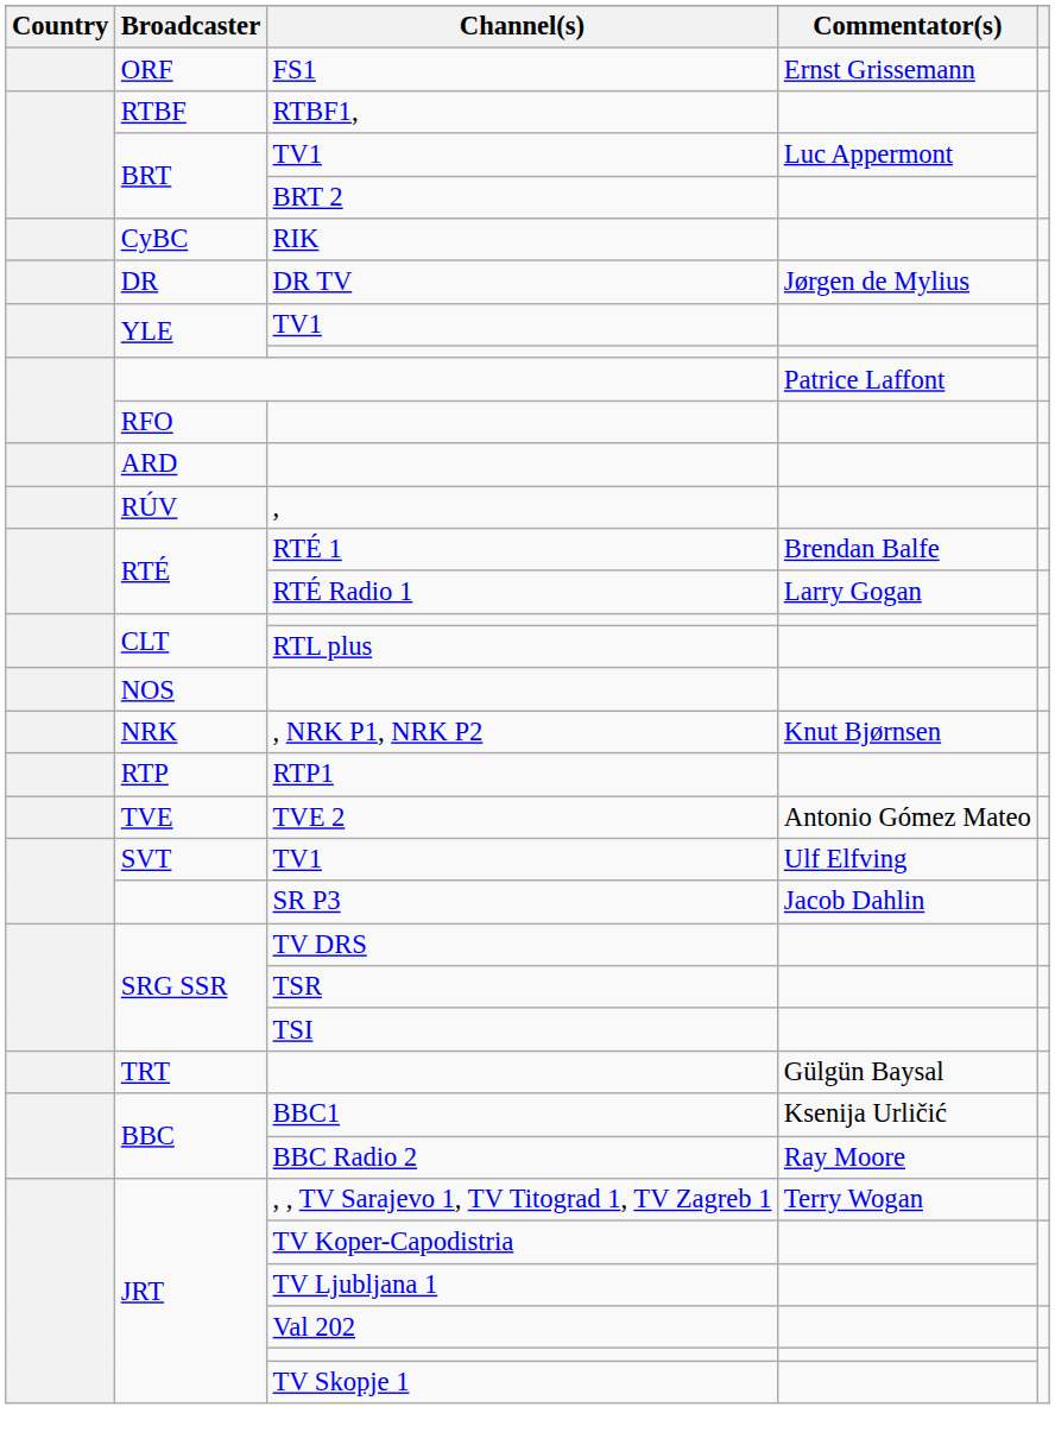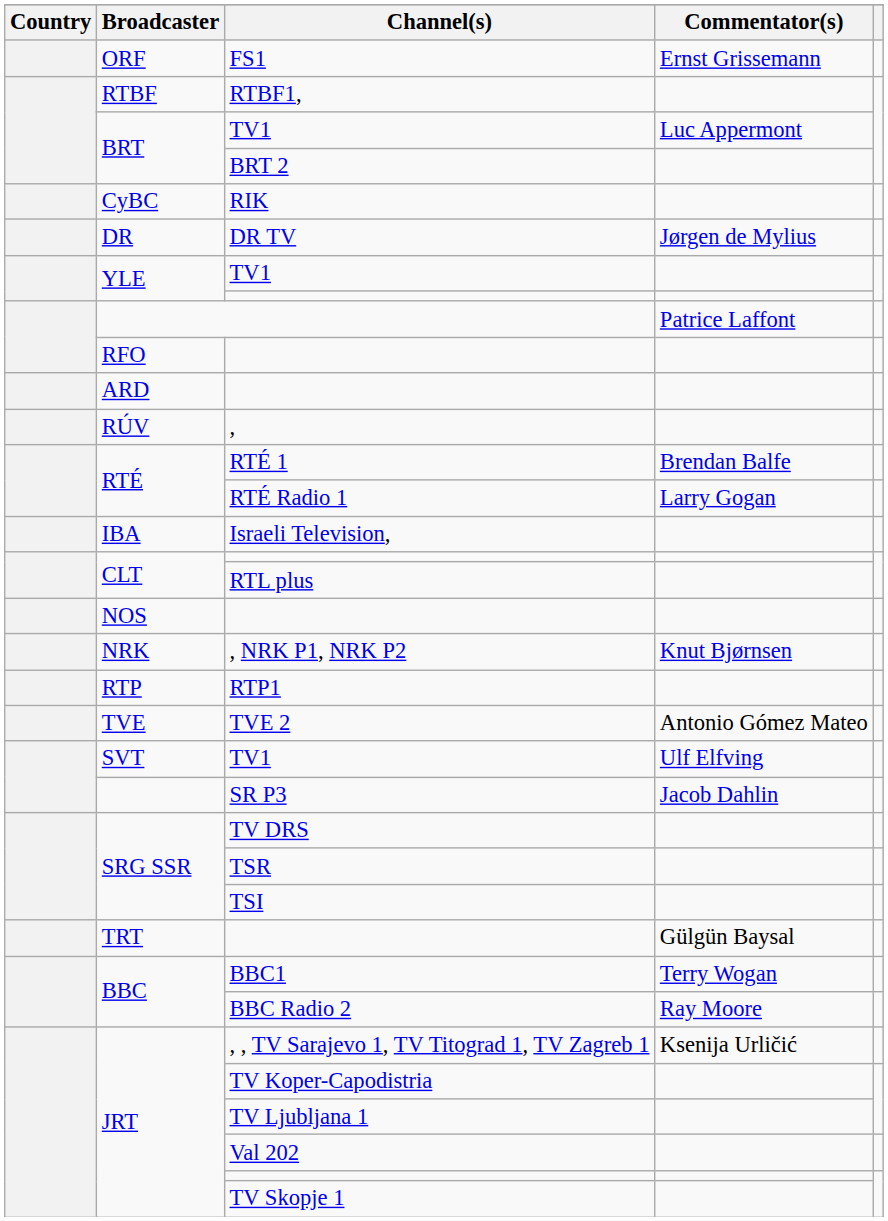+ row: IBA | Israeli Television,
BBC1 | Commentator(s): Ksenija Urličić -> Terry Wogan
, , TV Sarajevo 1, TV Titograd 1, TV Zagreb 1 | Commentator(s): Terry Wogan -> Ksenija Urličić
